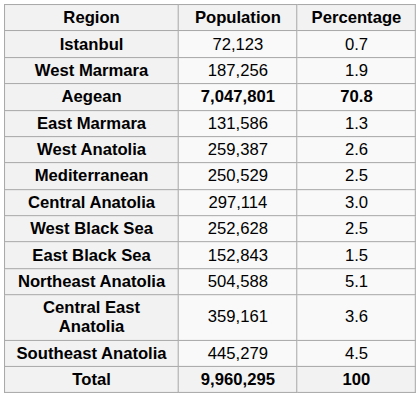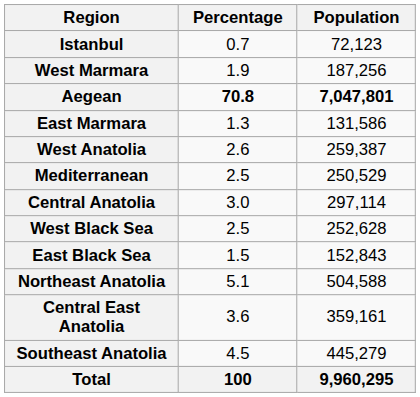columns swapped: Population <-> Percentage
